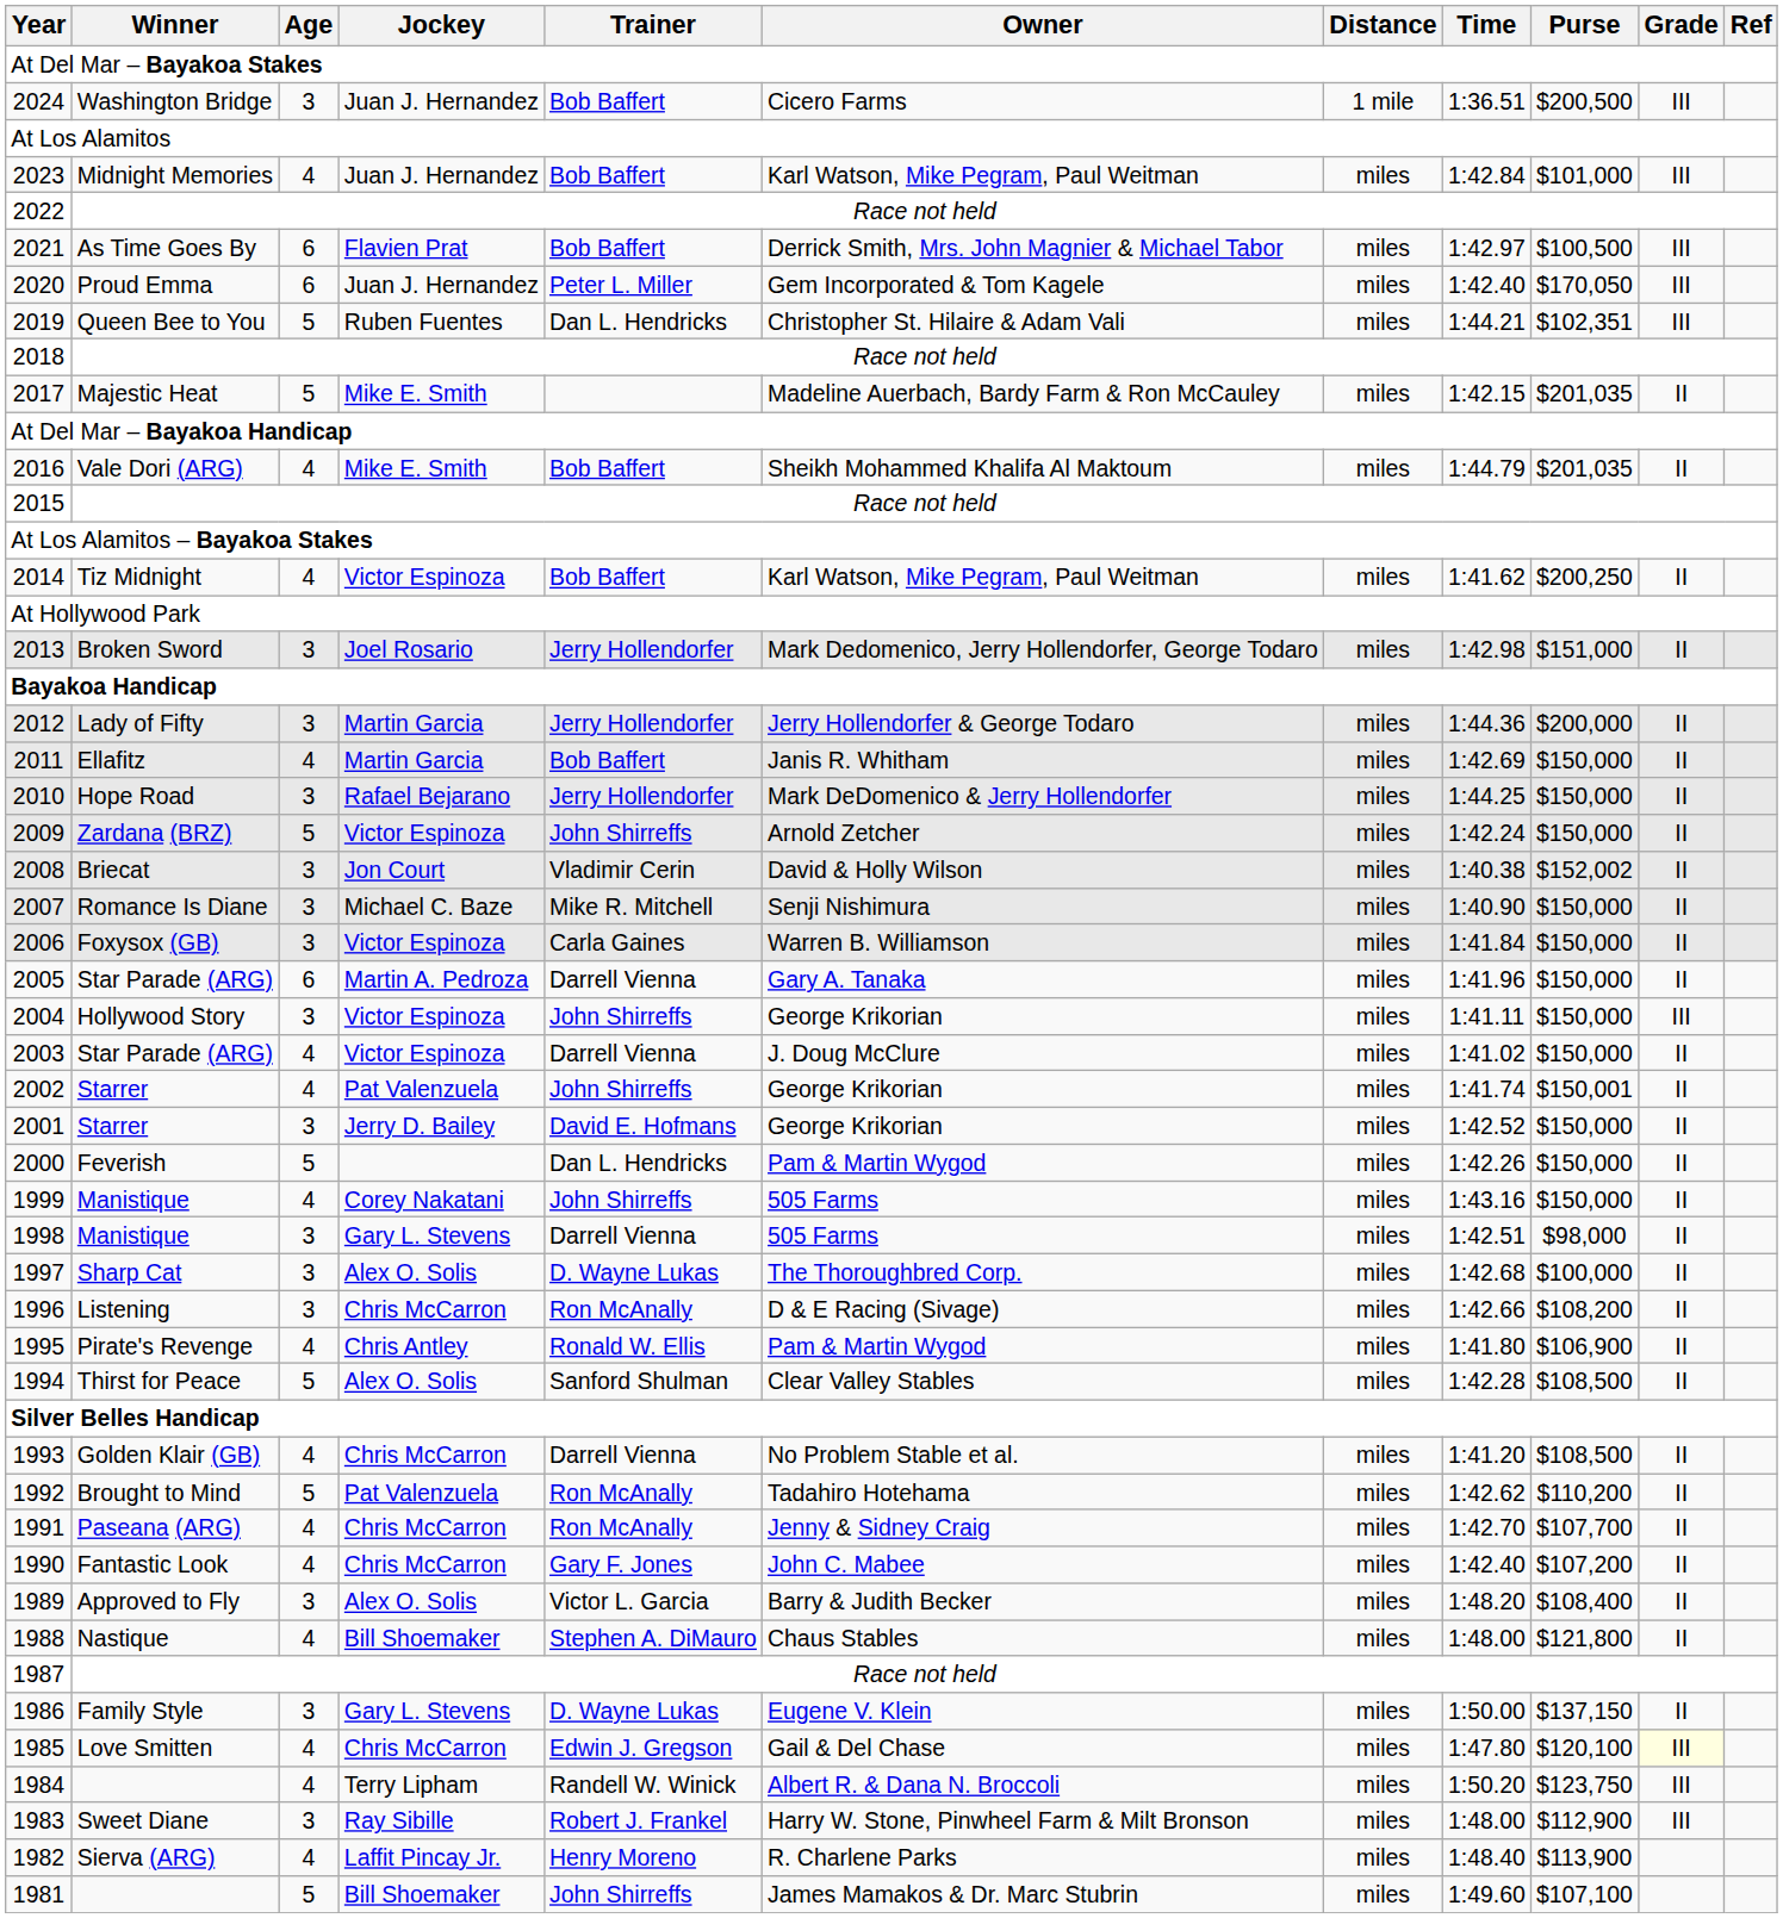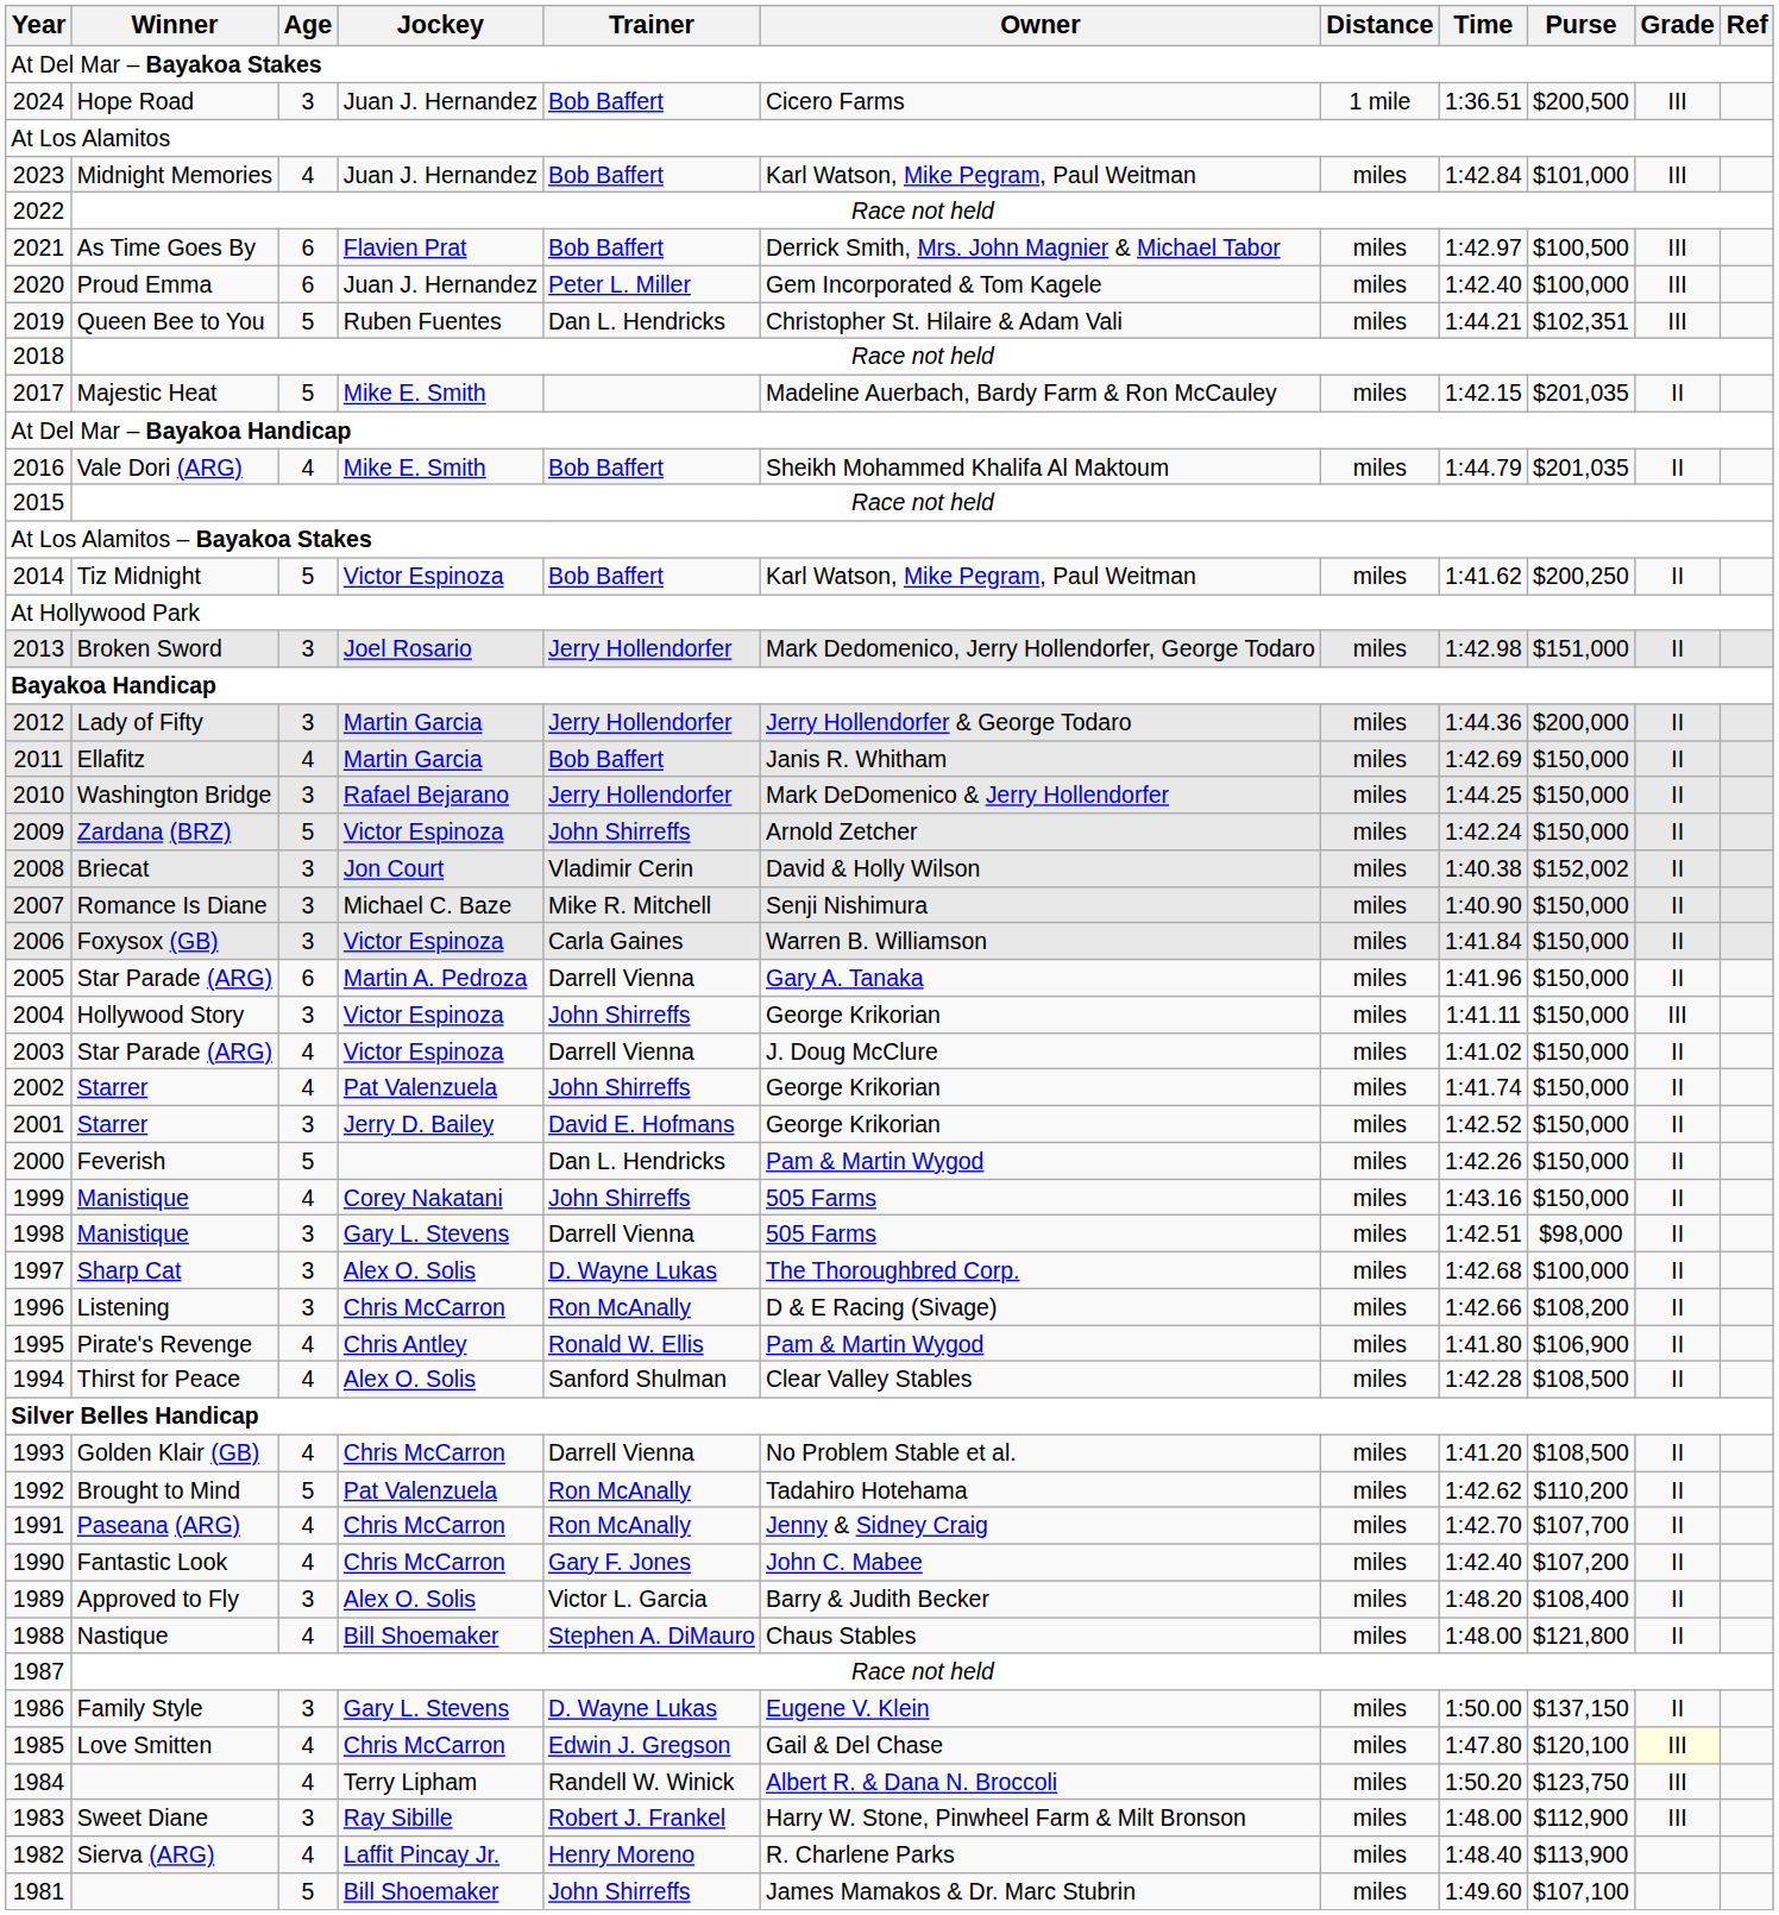2024 | Winner: Washington Bridge -> Hope Road
2020 | Purse: $170,050 -> $100,000
2014 | Age: 4 -> 5
2010 | Winner: Hope Road -> Washington Bridge
2002 | Purse: $150,001 -> $150,000
1994 | Age: 5 -> 4
